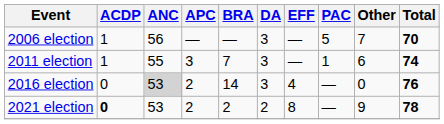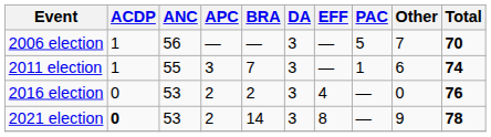2016 election | ANC: lightgrey background -> no background
2016 election | BRA: 14 -> 2
2021 election | BRA: 2 -> 14
2021 election | DA: 2 -> 3
